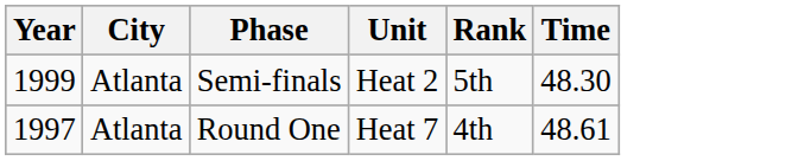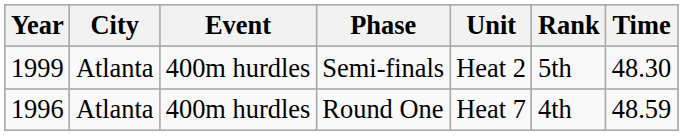+ column: Event | 400m hurdles | 400m hurdles
Round One | Year: 1997 -> 1996
Round One | Time: 48.61 -> 48.59
